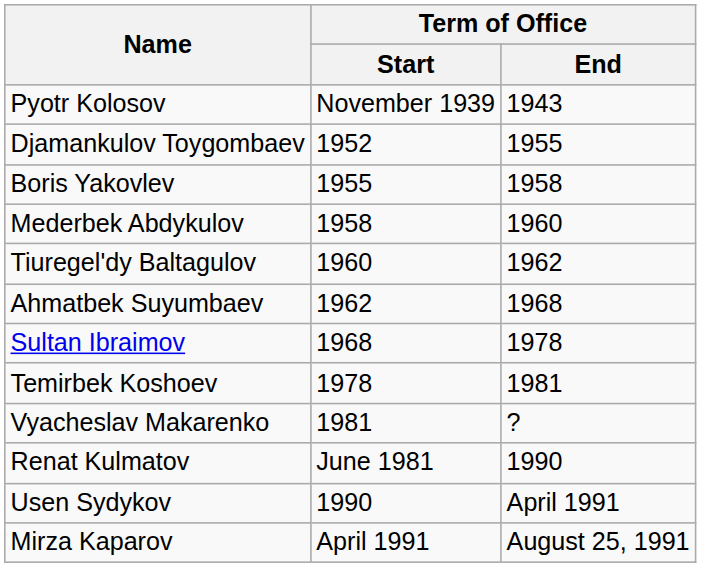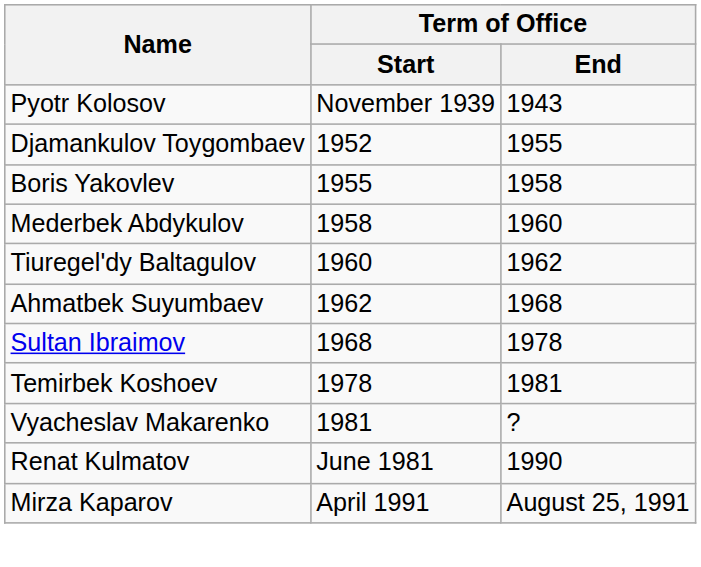- row: Usen Sydykov | 1990 | April 1991
